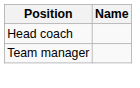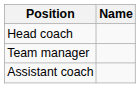+ row: Assistant coach
